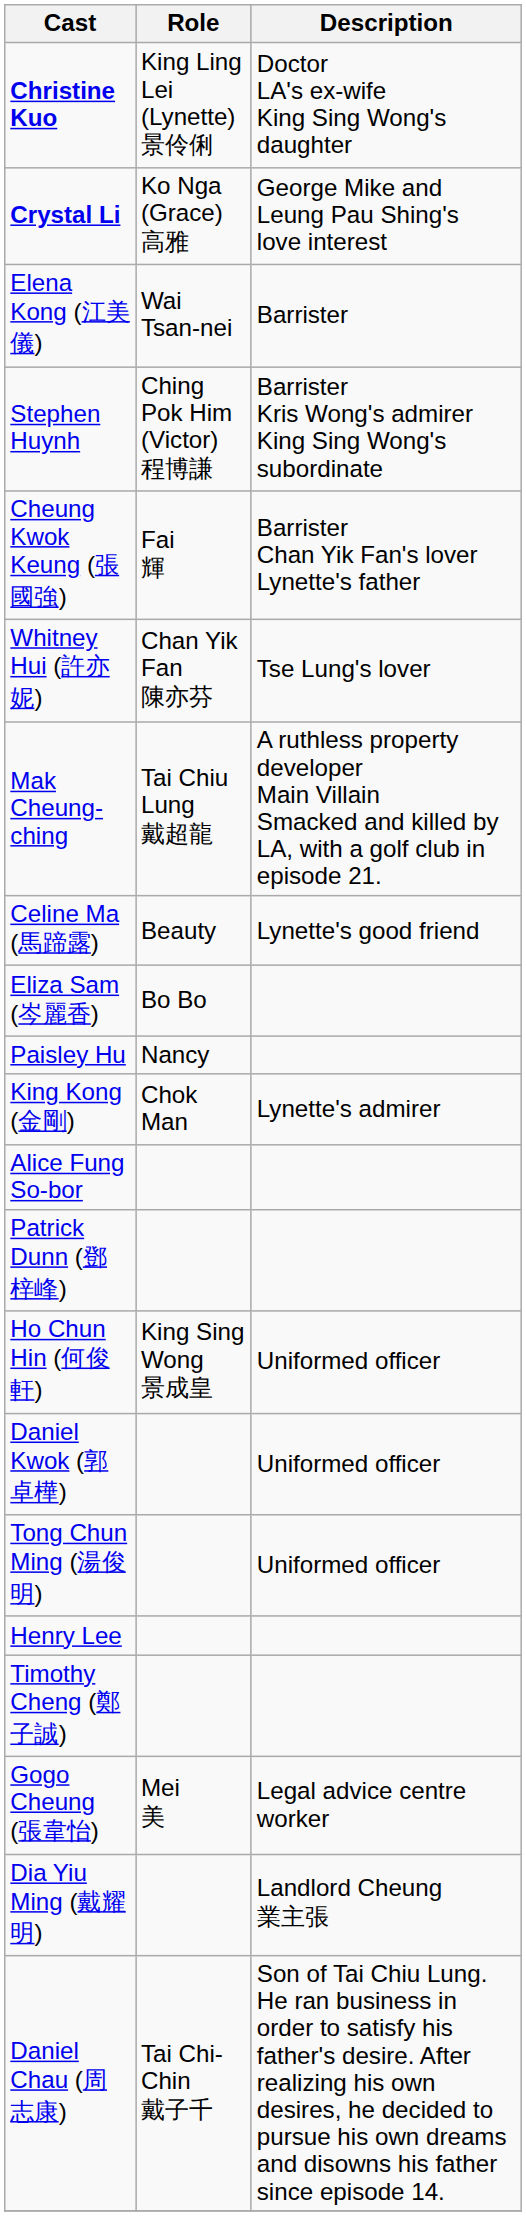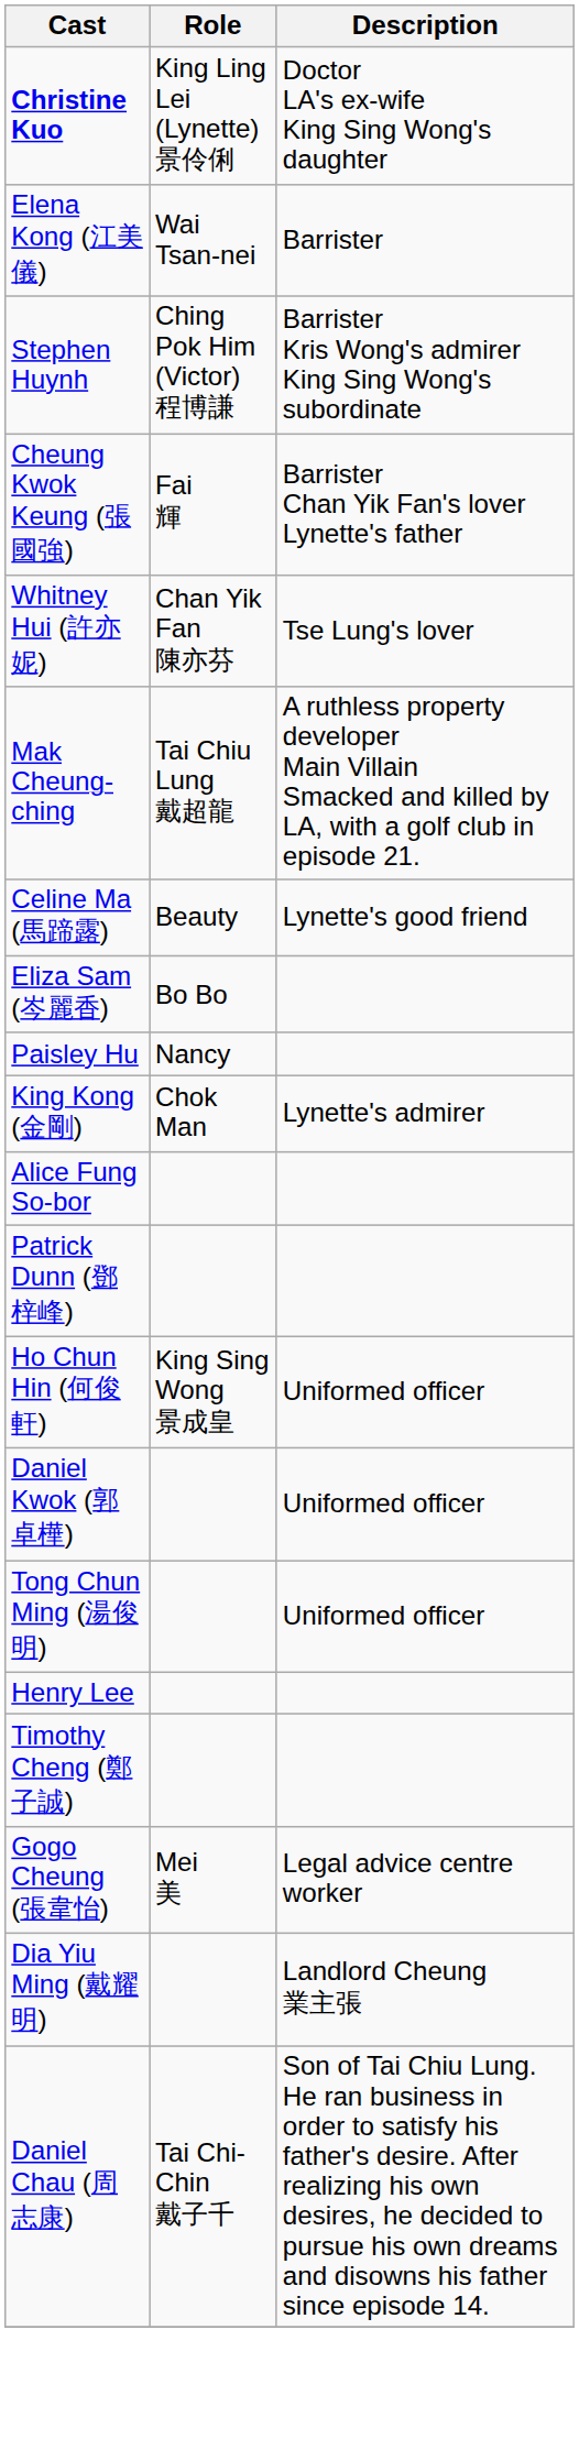- row: Crystal Li | Ko Nga (Grace) 高雅 | George Mike and Leung Pau Shing's love interest
